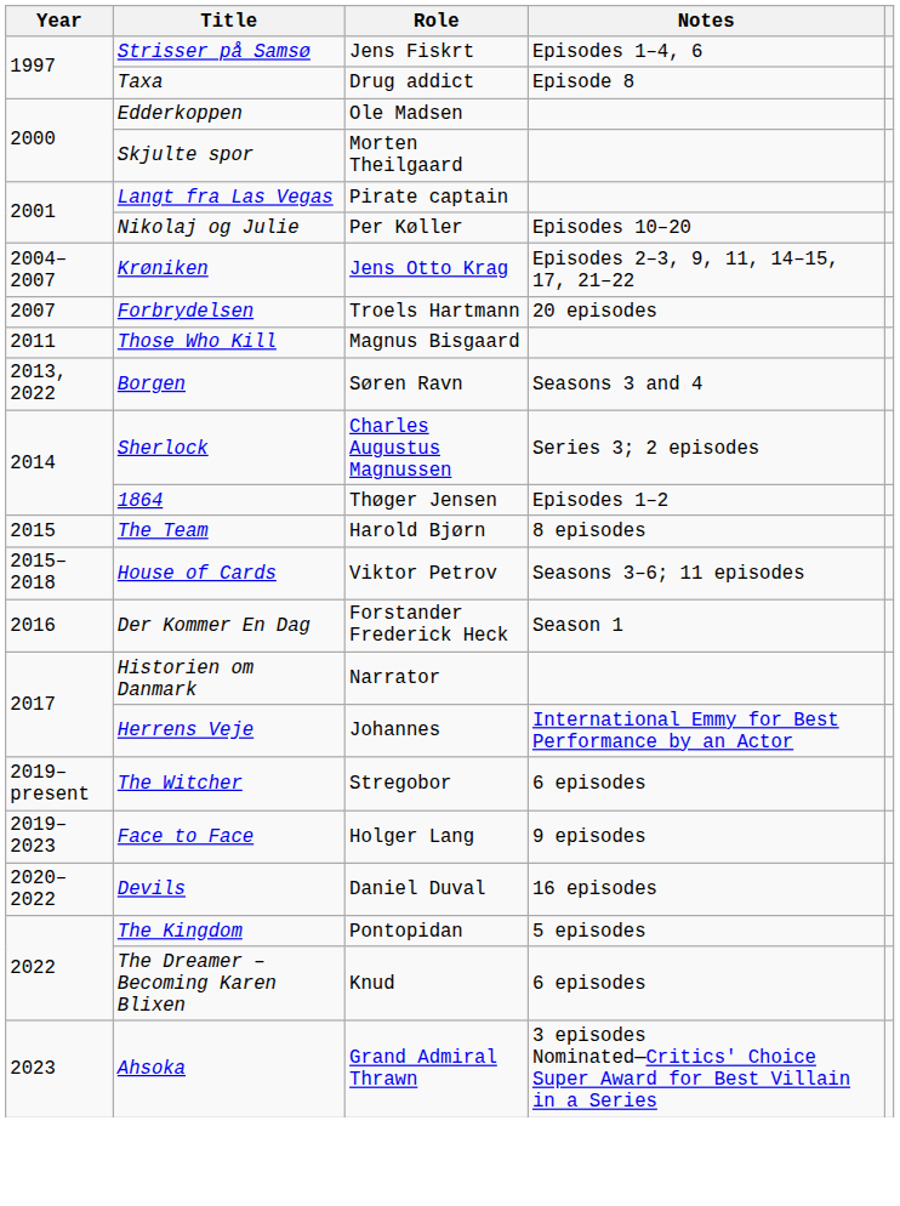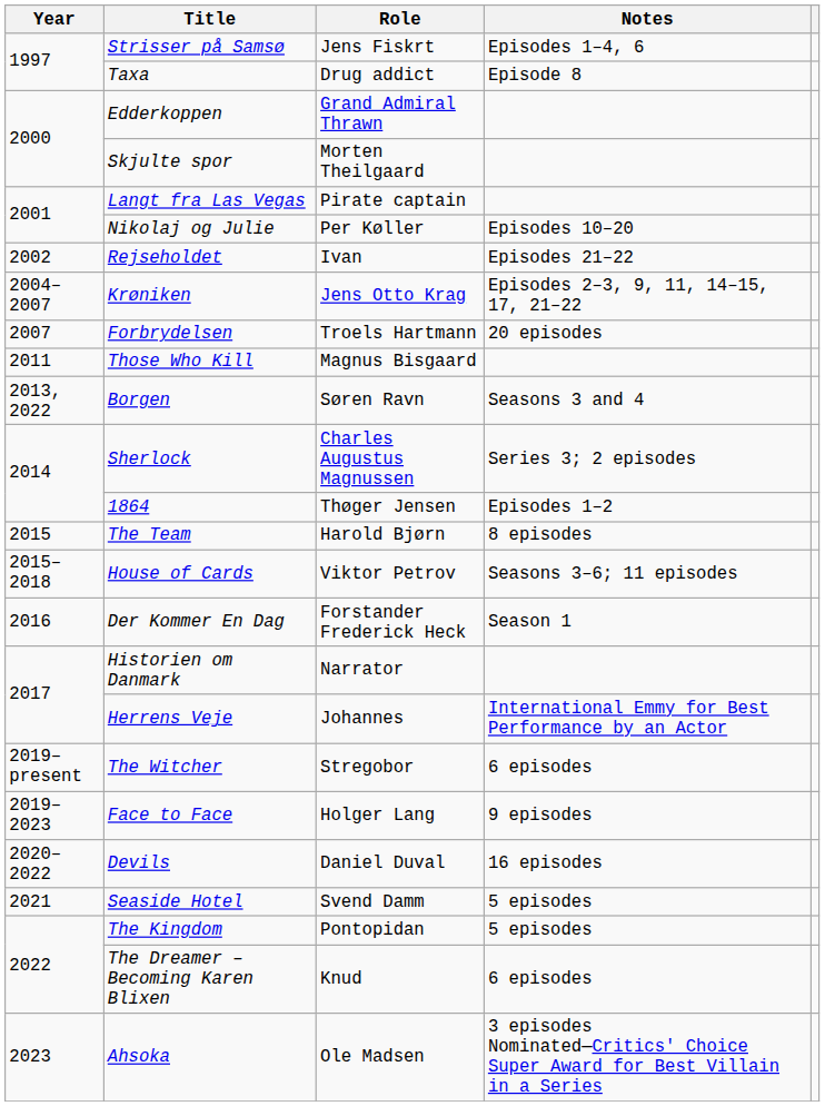Edderkoppen | Role: Ole Madsen -> Grand Admiral Thrawn
+ row: 2002 | Rejseholdet | Ivan | Episodes 21–22
+ row: 2021 | Seaside Hotel | Svend Damm | 5 episodes
Ahsoka | Role: Grand Admiral Thrawn -> Ole Madsen
